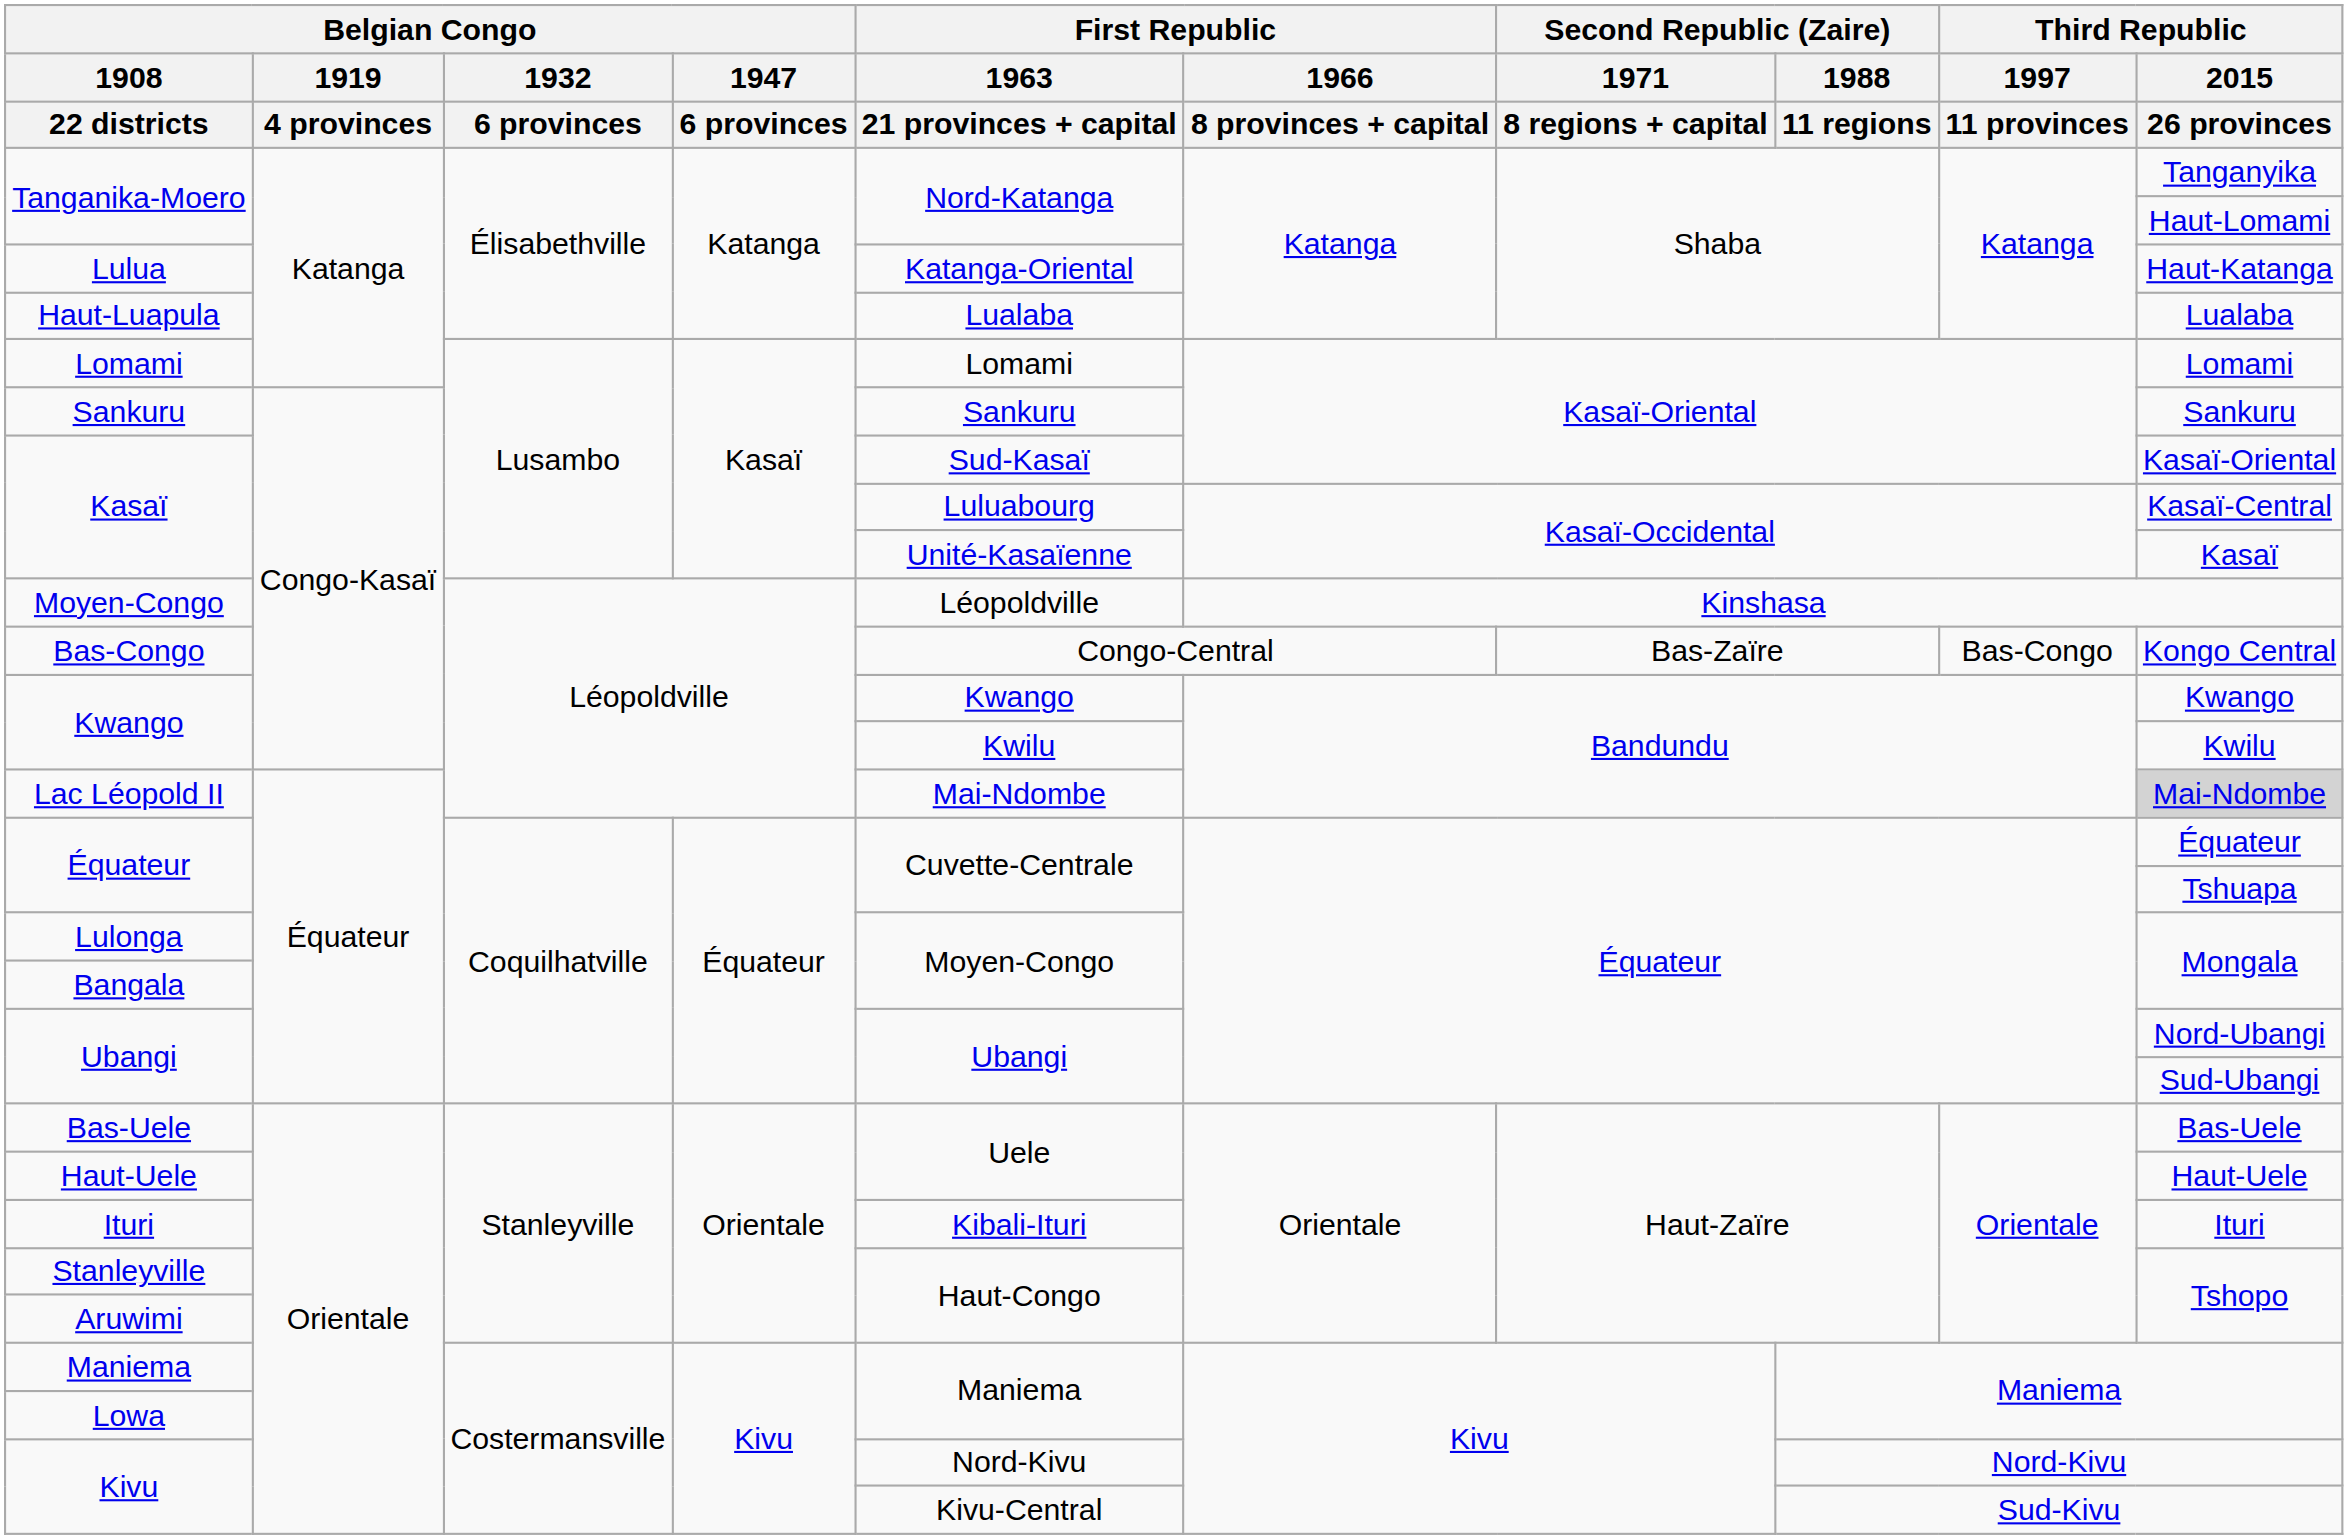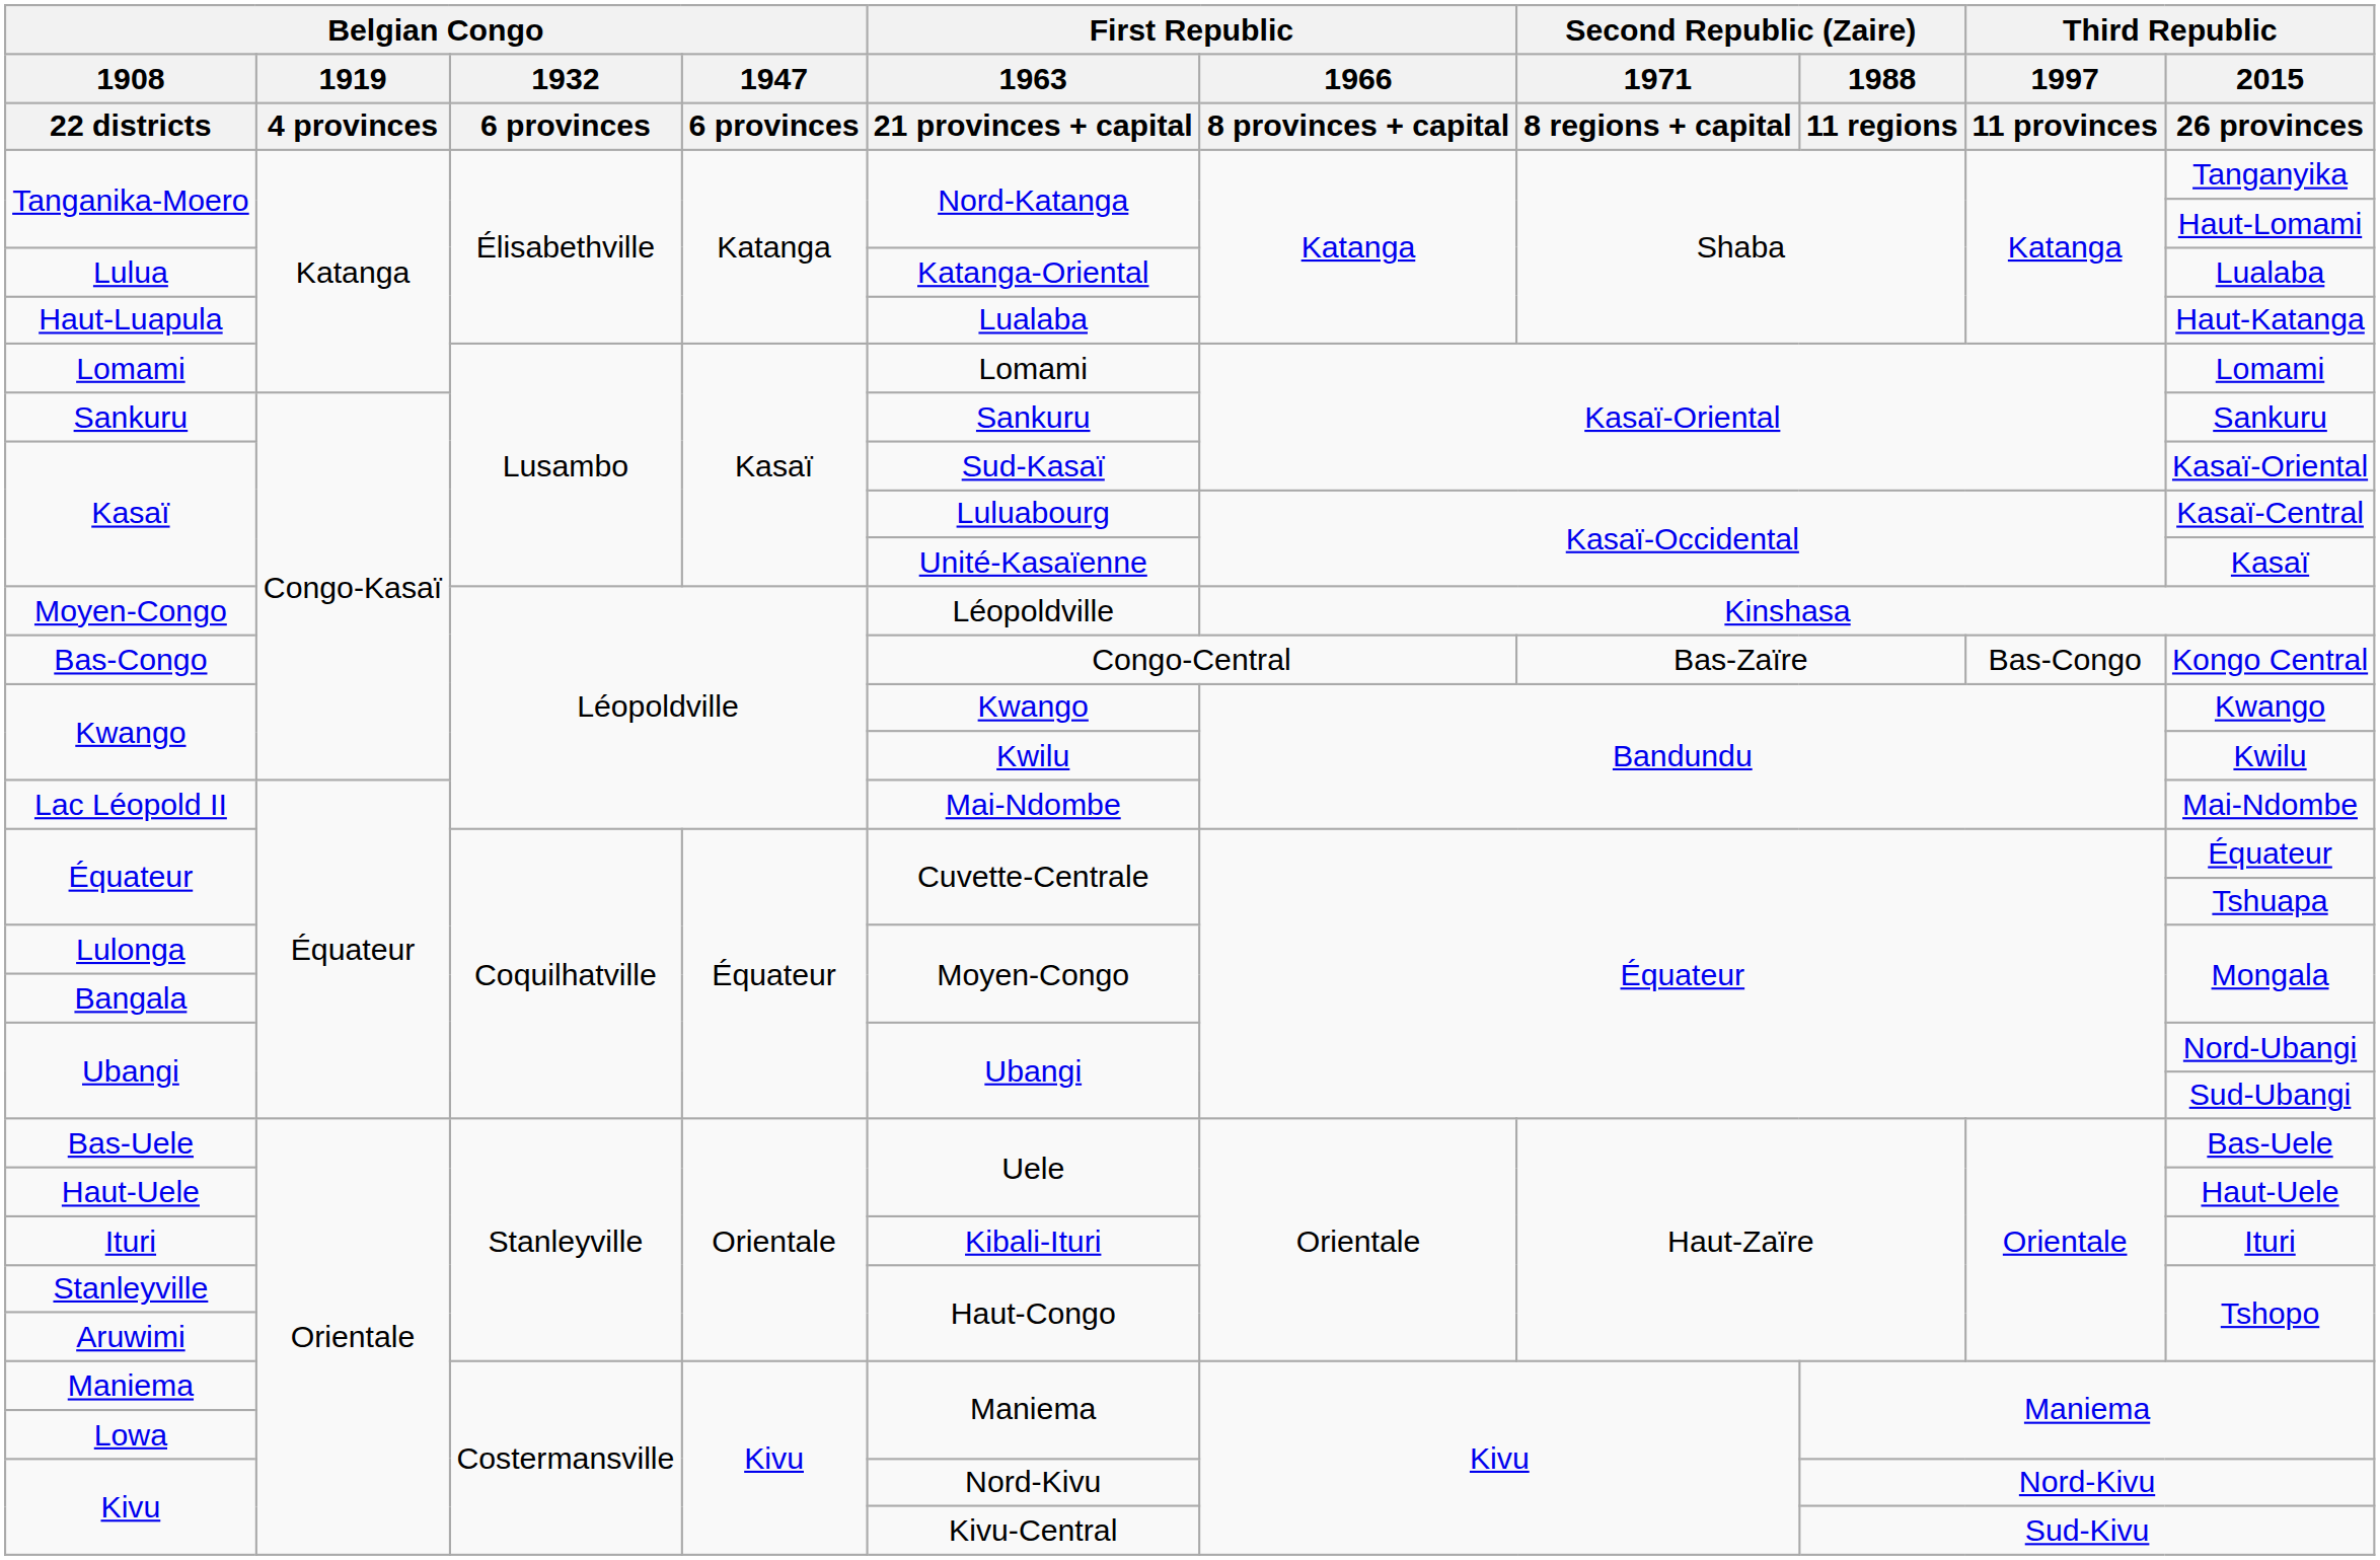Lulua | Third Republic / 2015 / 26 provinces: Haut-Katanga -> Lualaba
Haut-Luapula | Third Republic / 2015 / 26 provinces: Lualaba -> Haut-Katanga
Lac Léopold II | Third Republic / 2015 / 26 provinces: lightgrey background -> no background
